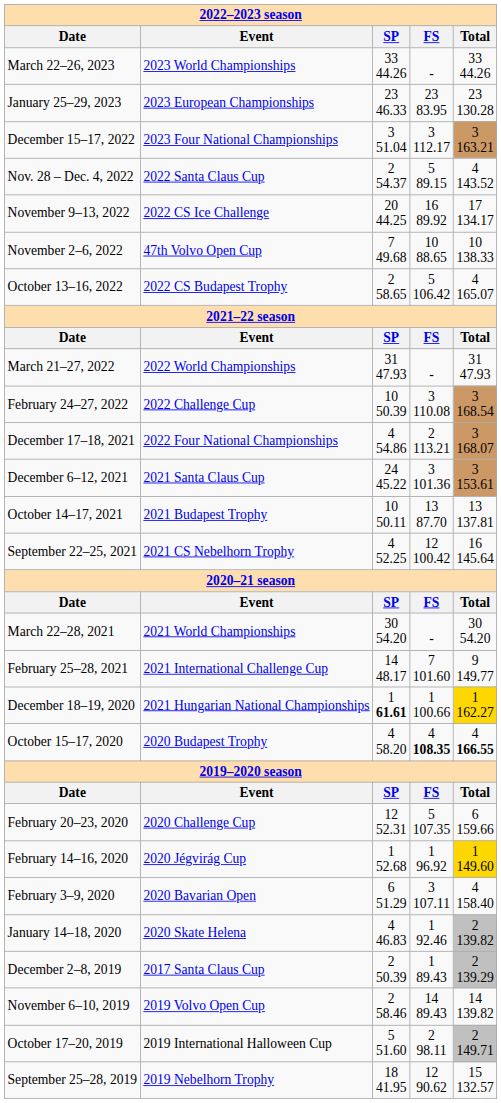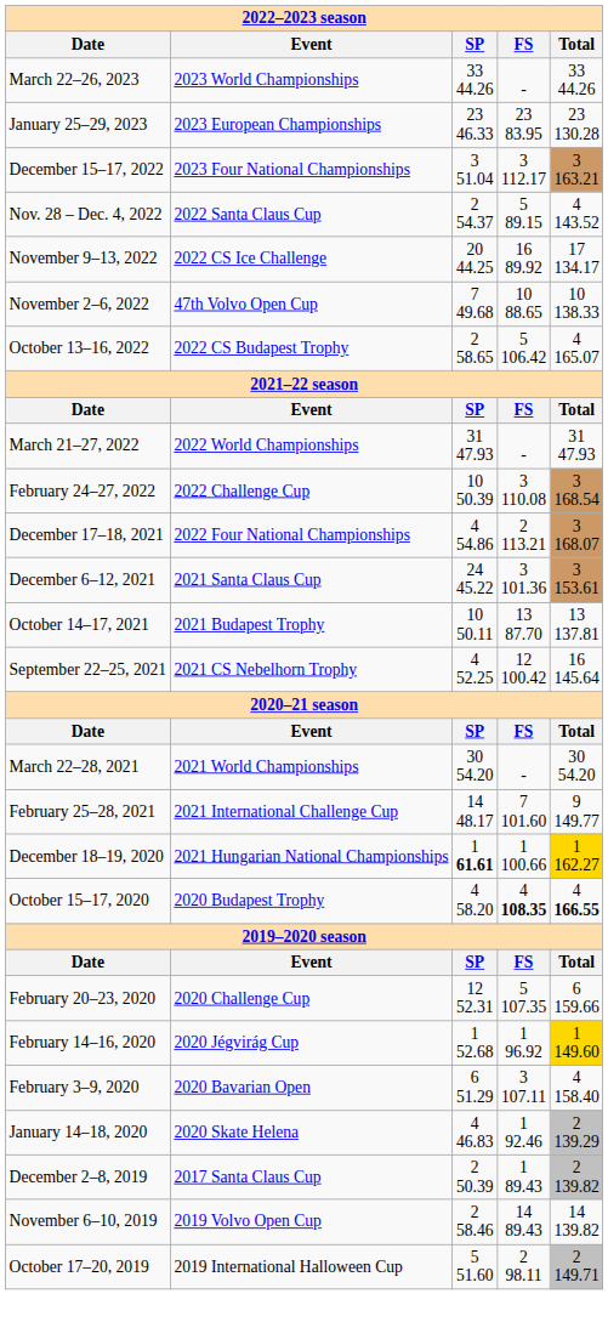January 14–18, 2020 | column 5: 2 139.82 -> 2 139.29
December 2–8, 2019 | column 5: 2 139.29 -> 2 139.82
- row: September 25–28, 2019 | 2019 Nebelhorn Trophy | 18 41.95 | 12 90.62 | 15 132.57
